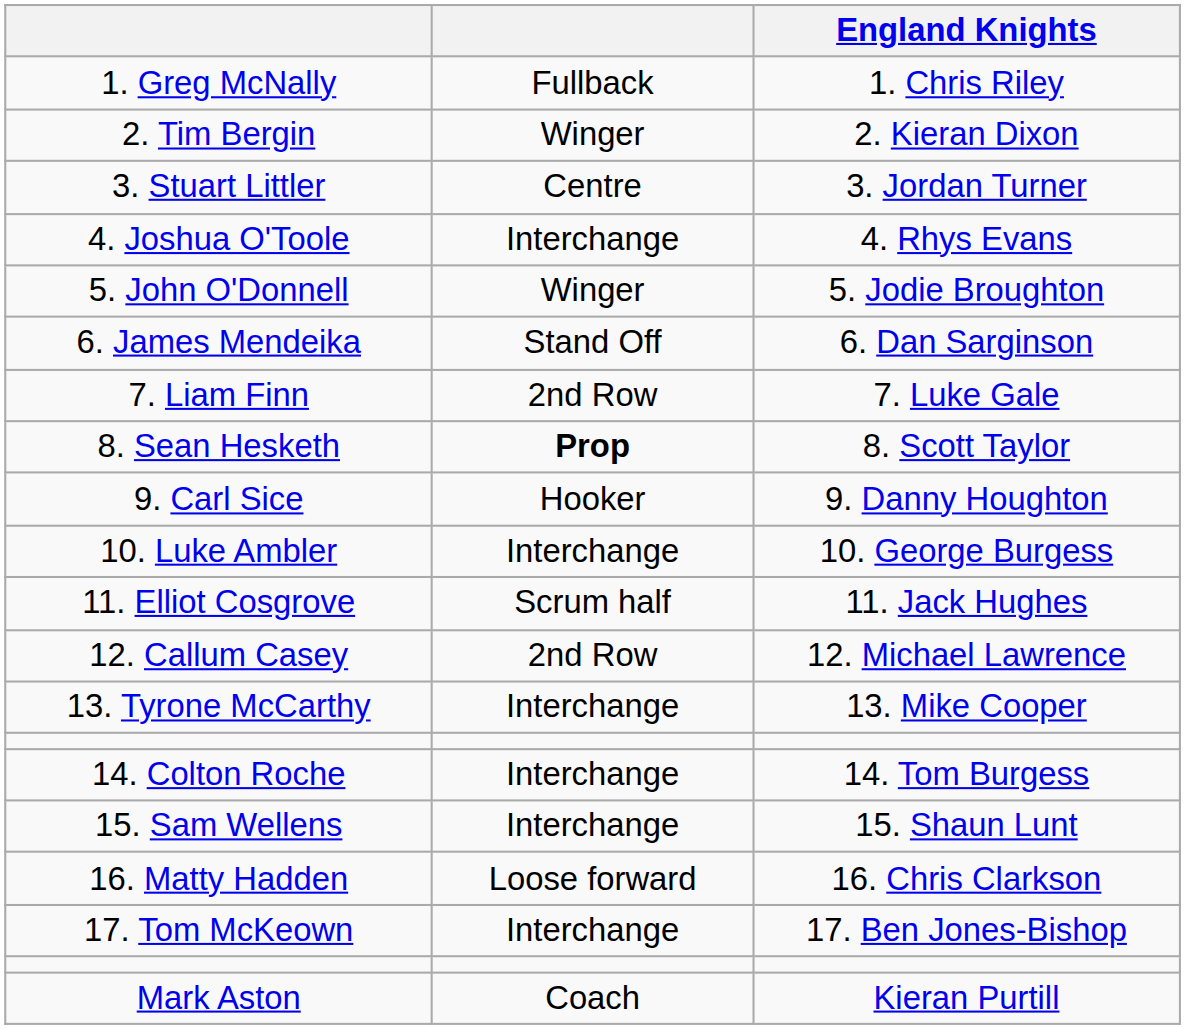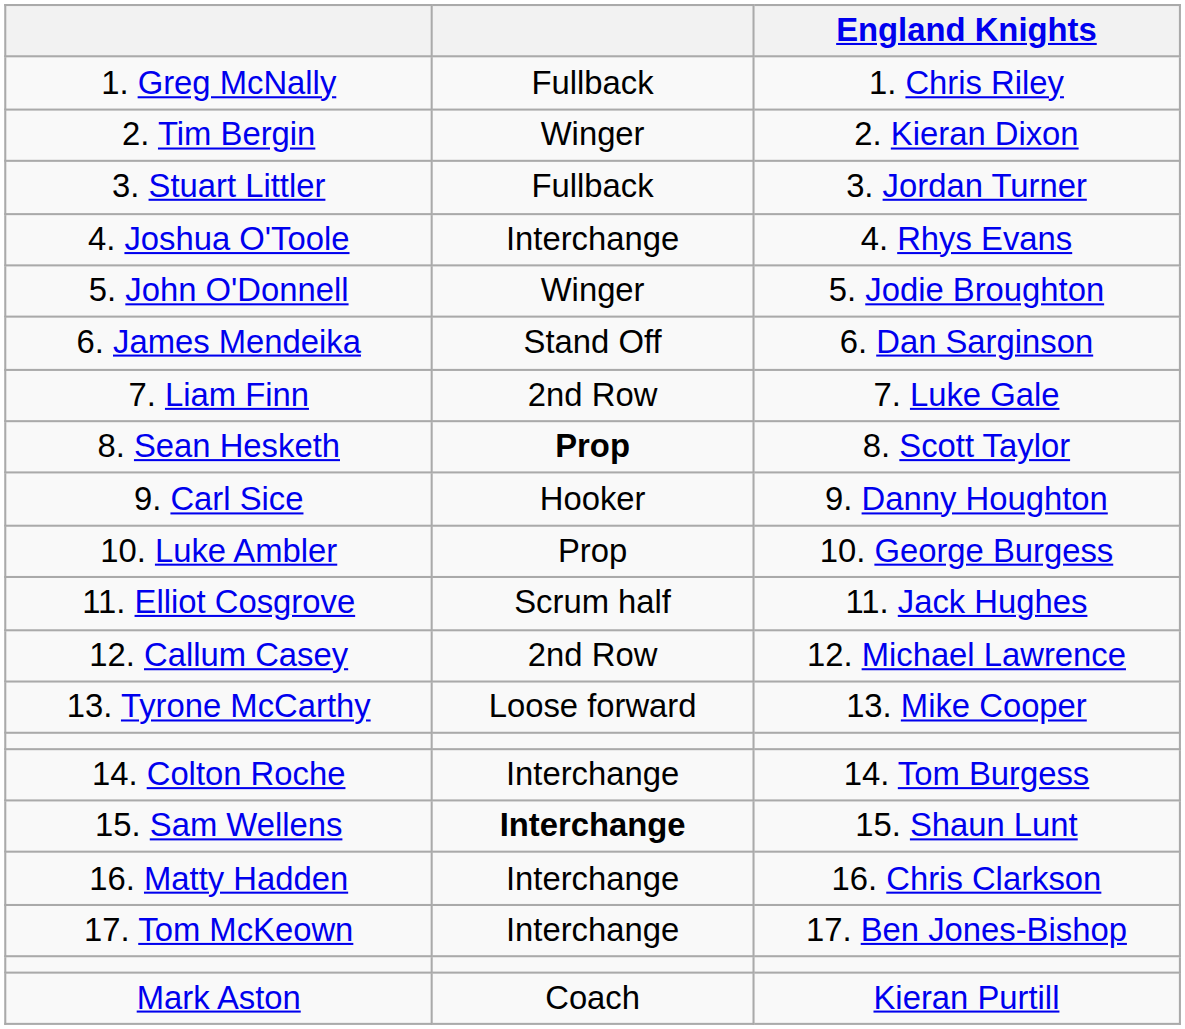3. Stuart Littler | column 2: Centre -> Fullback
10. Luke Ambler | column 2: Interchange -> Prop
13. Tyrone McCarthy | column 2: Interchange -> Loose forward
15. Sam Wellens | column 2: normal -> bold
16. Matty Hadden | column 2: Loose forward -> Interchange
